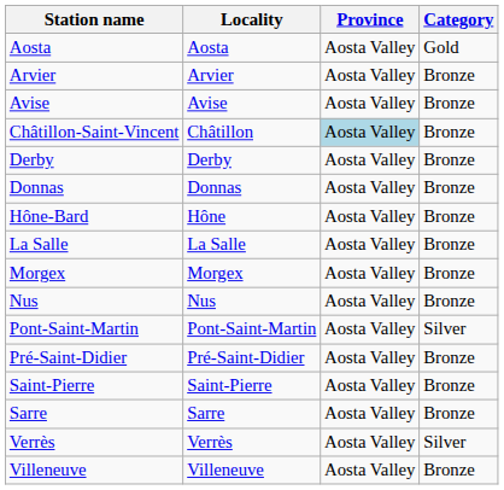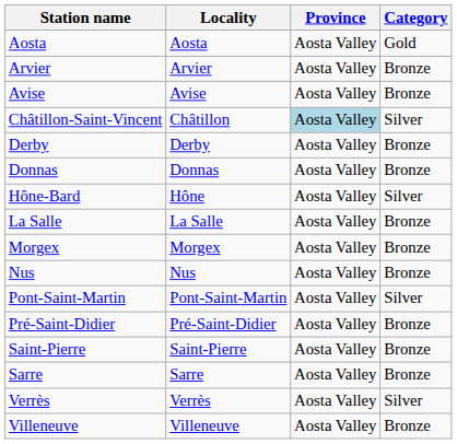Châtillon-Saint-Vincent | Category: Bronze -> Silver
Hône-Bard | Category: Bronze -> Silver
